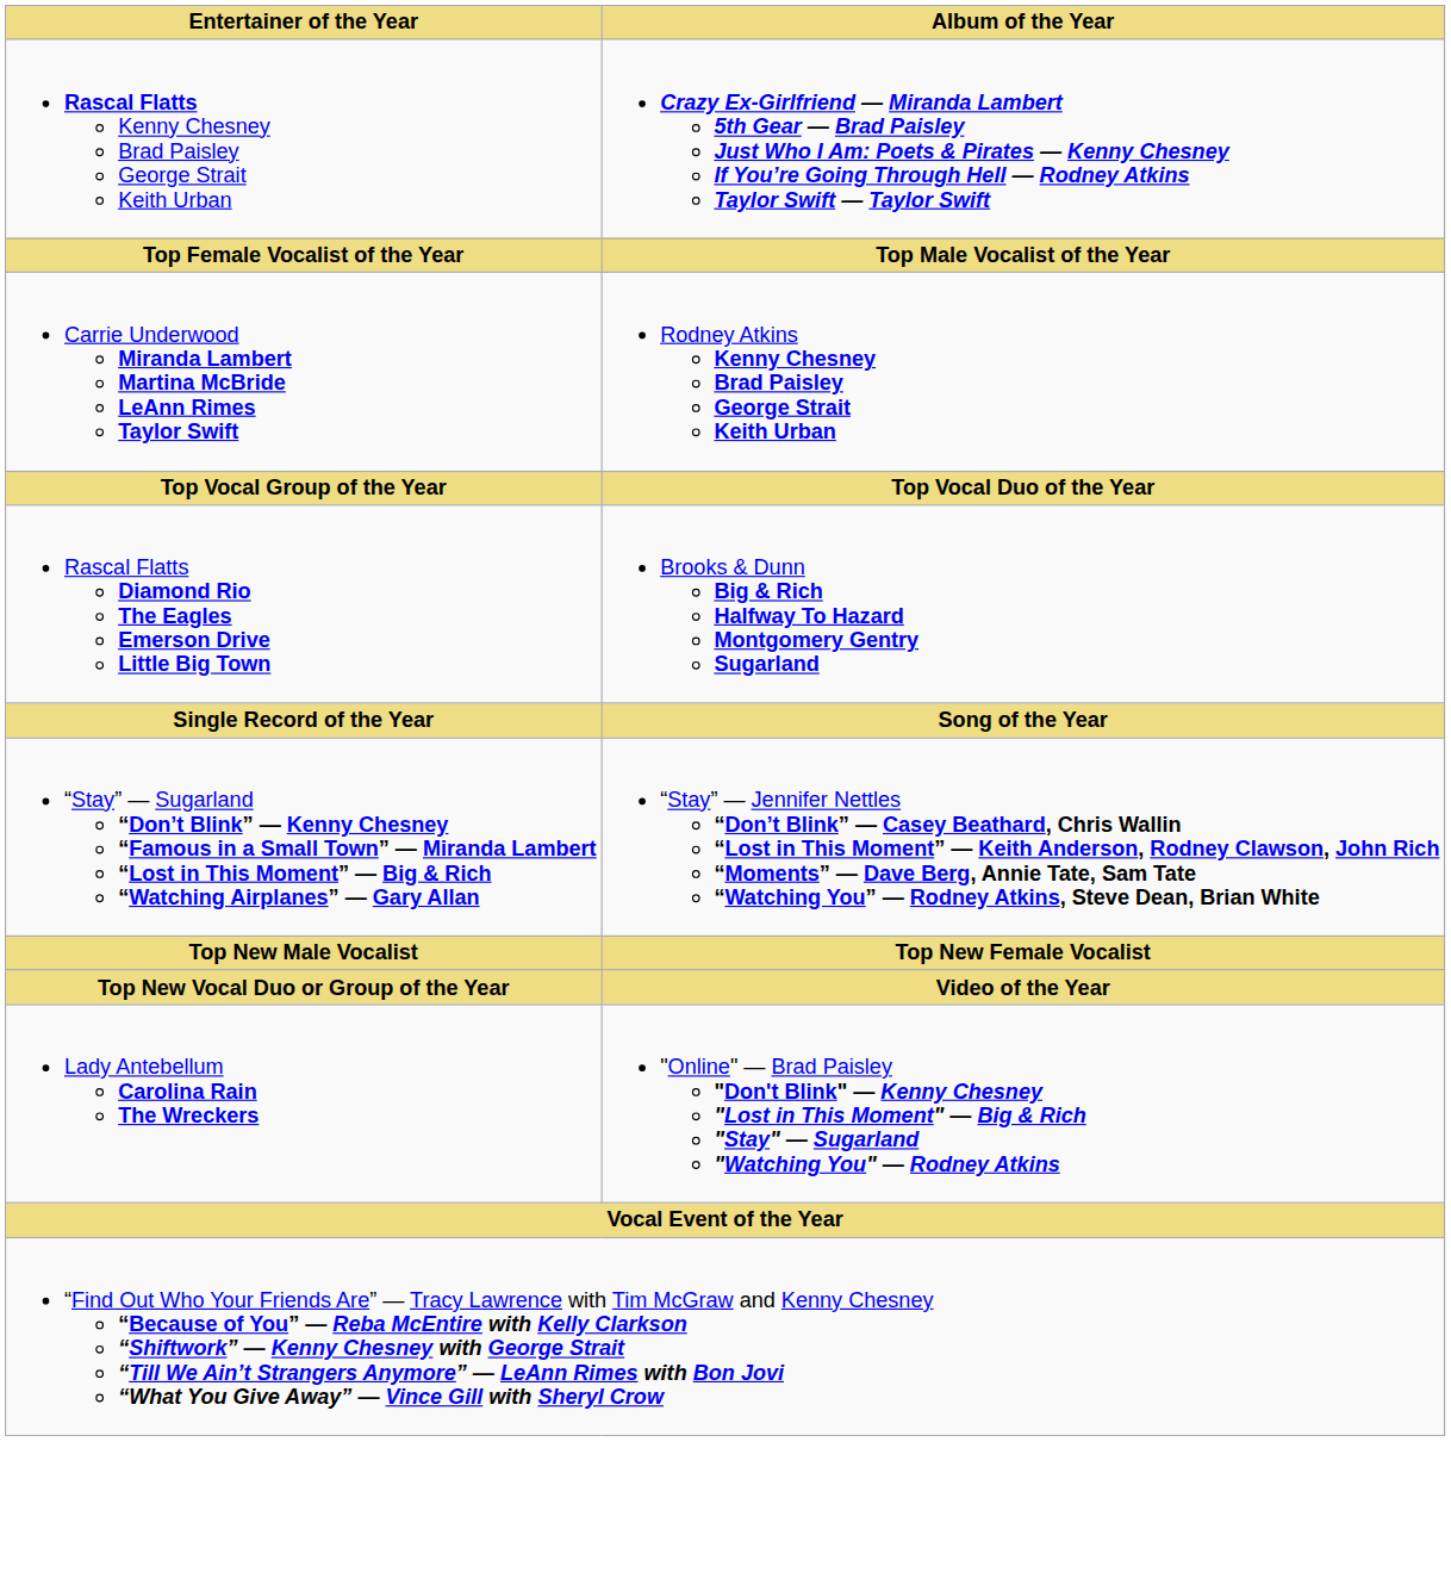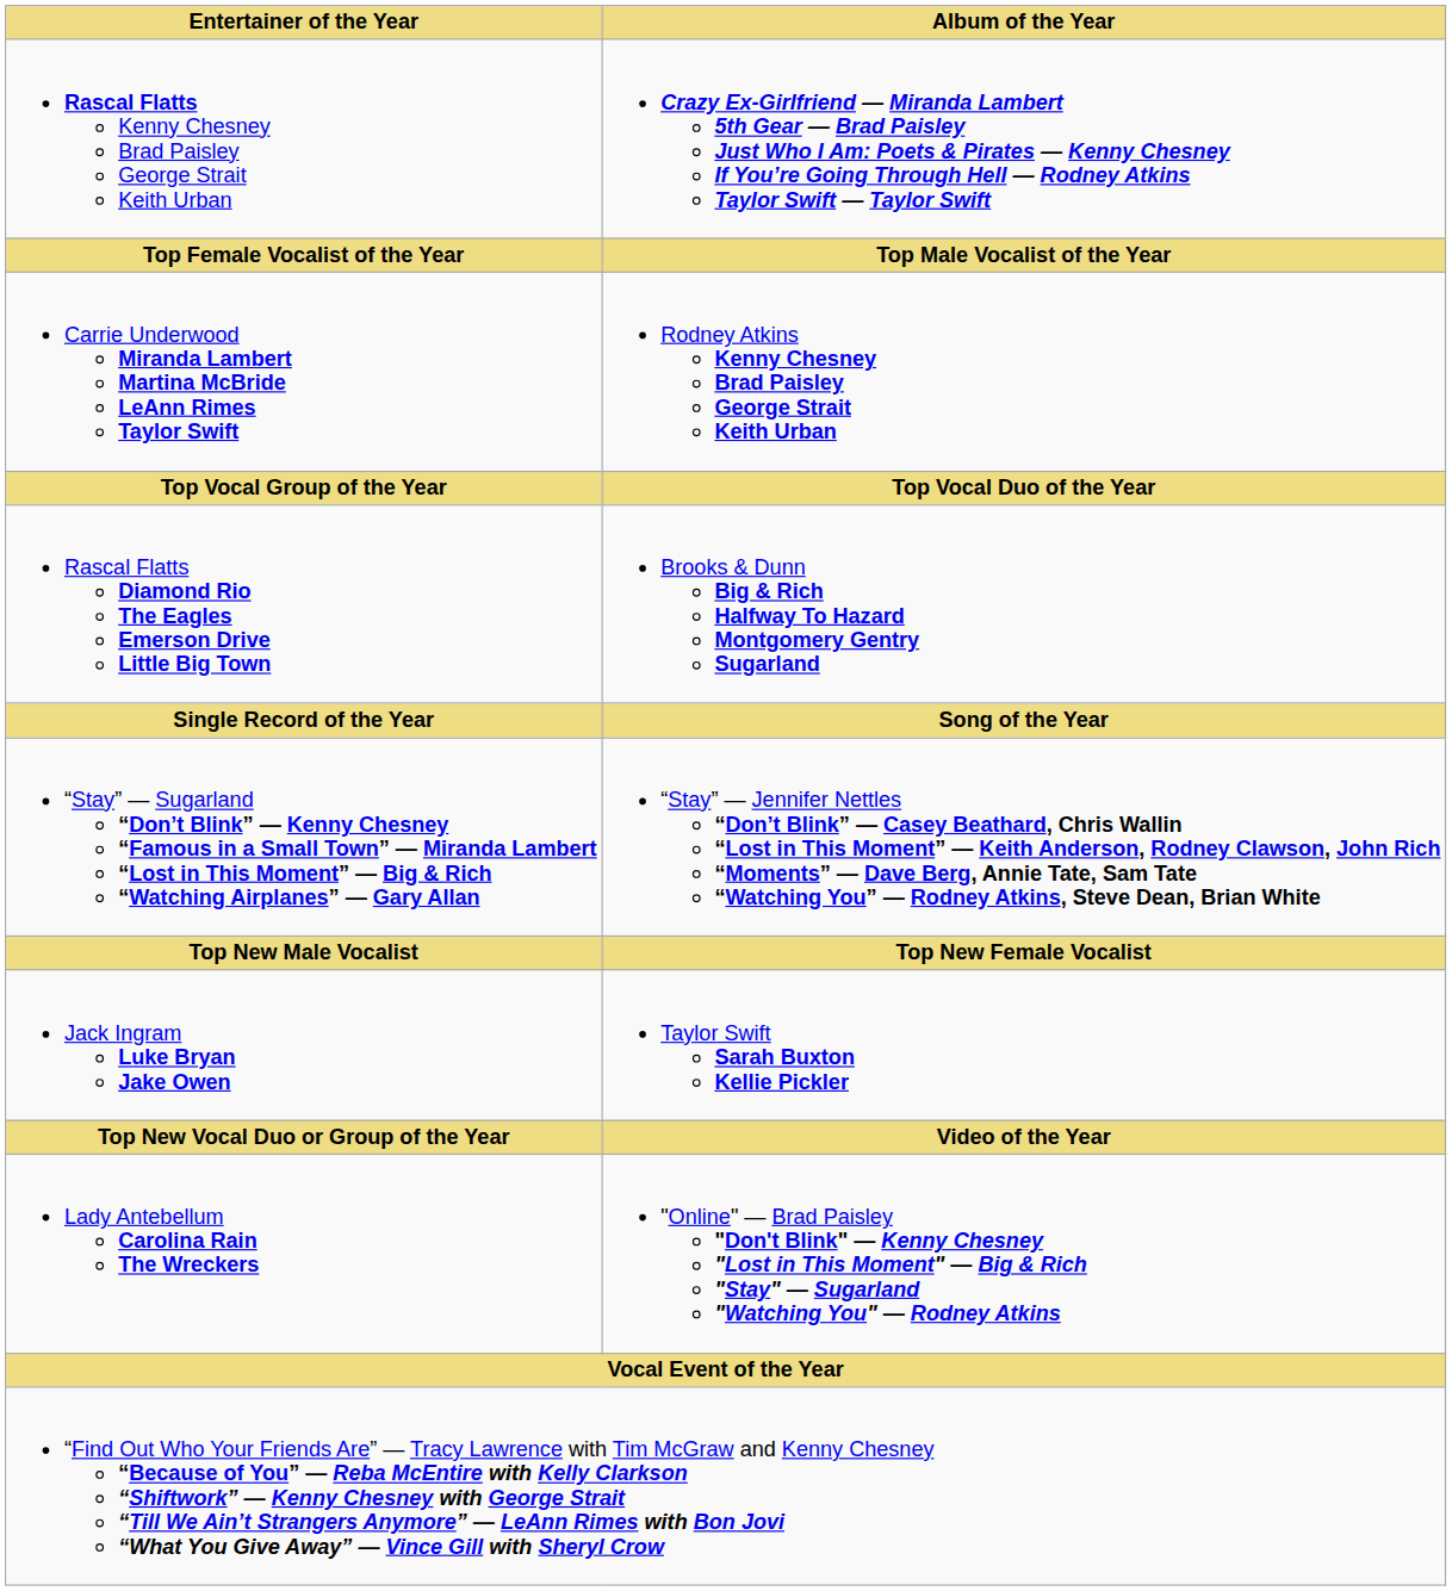+ row: Jack Ingram Luke Bryan Jake Owen | Taylor Swift Sarah Buxton Kellie Pickler
